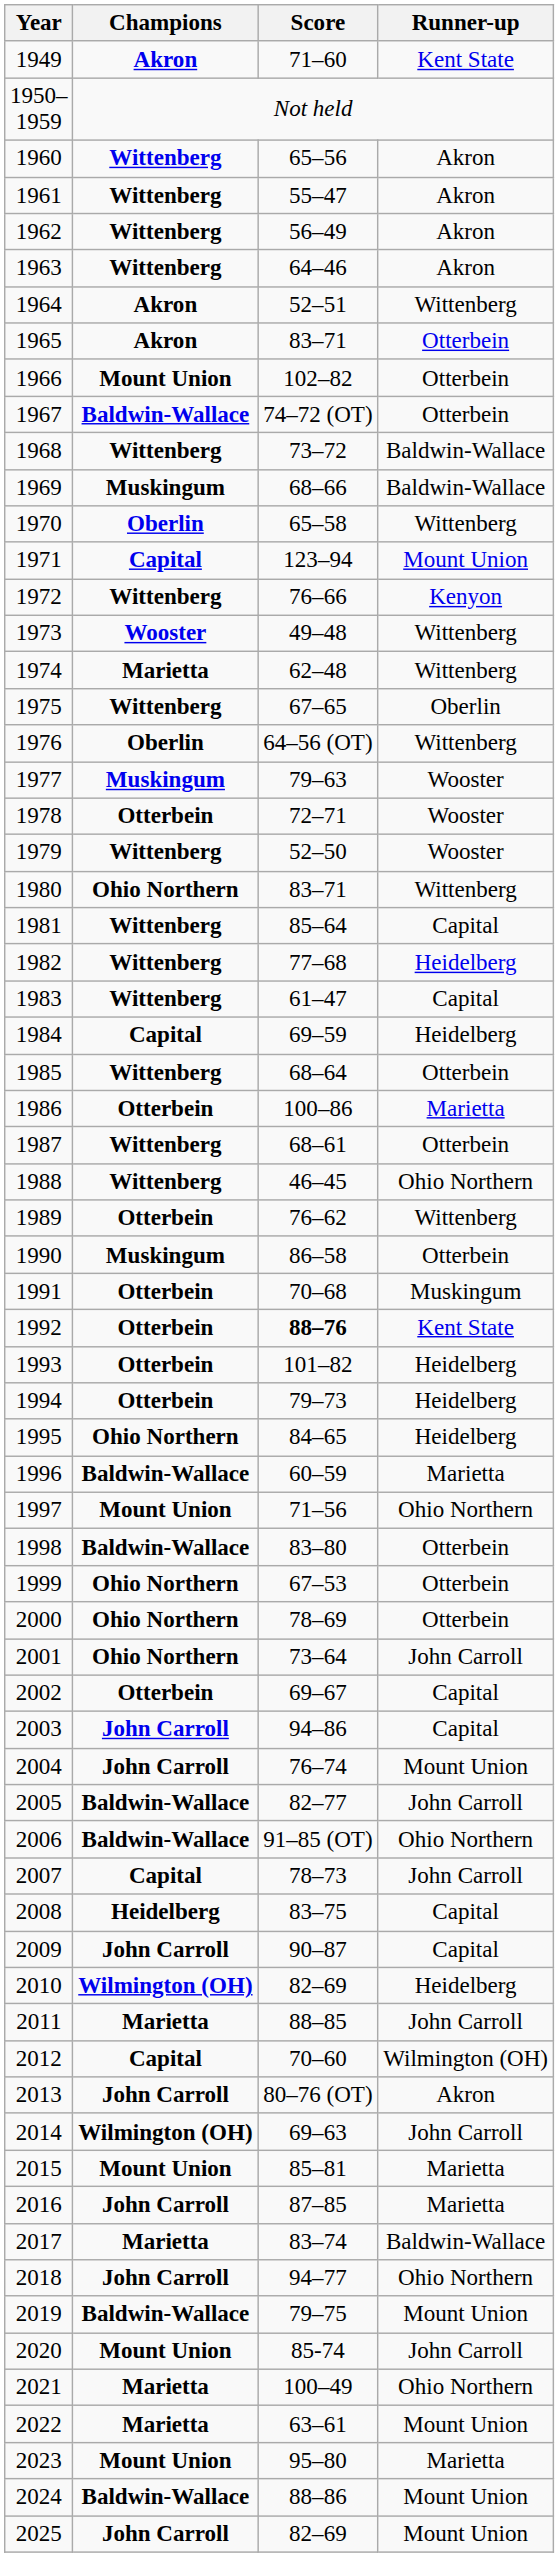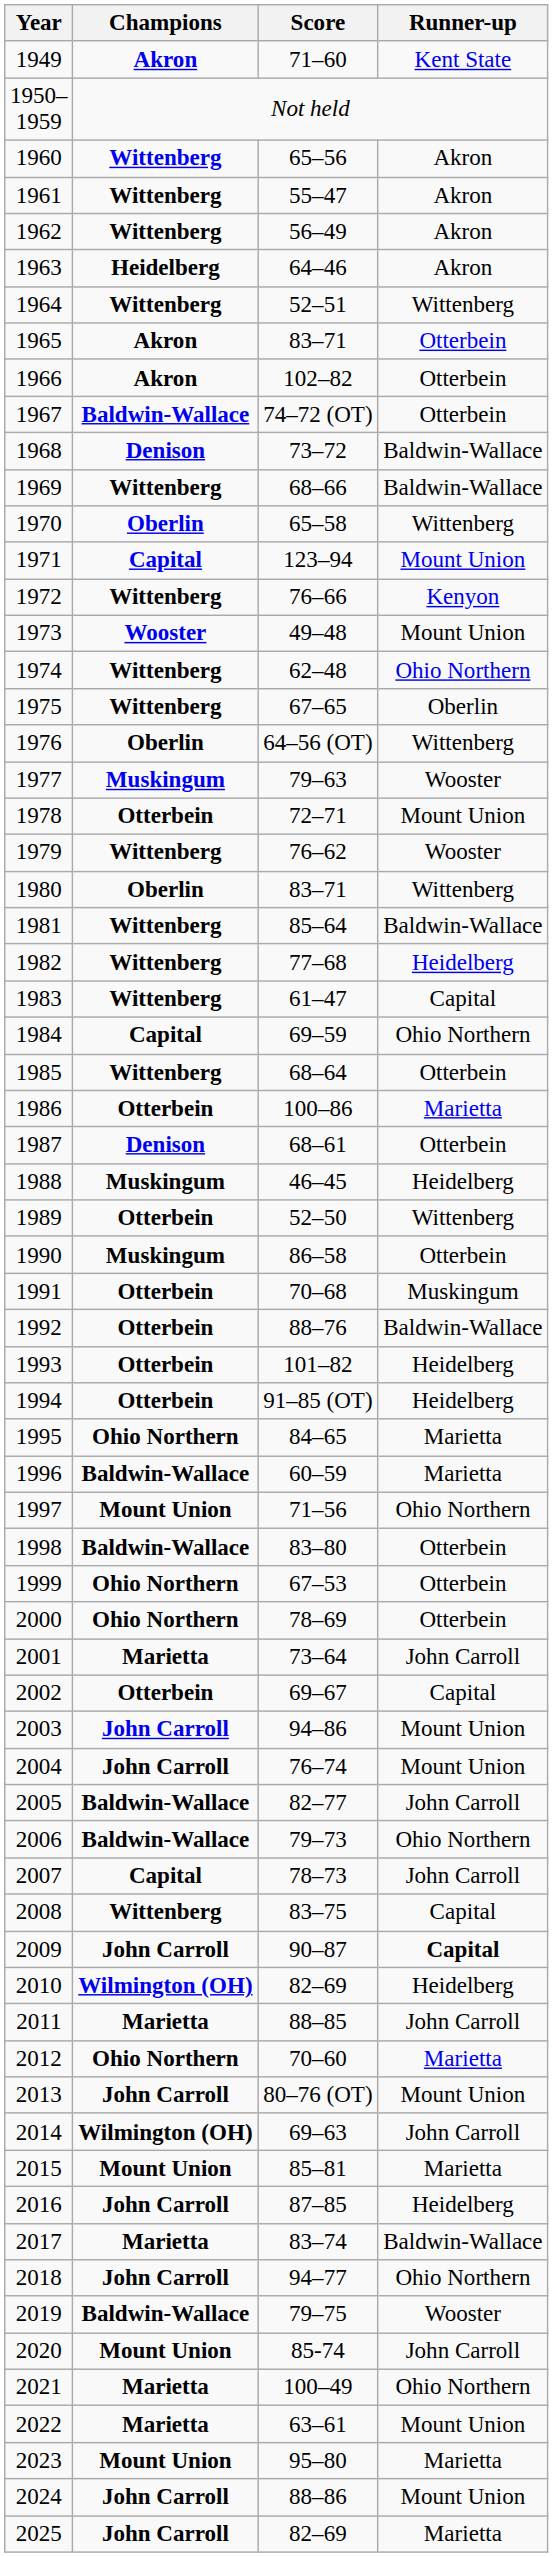1963 | Champions: Wittenberg -> Heidelberg
1964 | Champions: Akron -> Wittenberg
1966 | Champions: Mount Union -> Akron
1968 | Champions: Wittenberg -> Denison
1969 | Champions: Muskingum -> Wittenberg
1973 | Runner-up: Wittenberg -> Mount Union
1974 | Champions: Marietta -> Wittenberg
1974 | Runner-up: Wittenberg -> Ohio Northern
1978 | Runner-up: Wooster -> Mount Union
1979 | Score: 52–50 -> 76–62
1980 | Champions: Ohio Northern -> Oberlin
1981 | Runner-up: Capital -> Baldwin-Wallace
1984 | Runner-up: Heidelberg -> Ohio Northern
1987 | Champions: Wittenberg -> Denison
1988 | Champions: Wittenberg -> Muskingum
1988 | Runner-up: Ohio Northern -> Heidelberg
1989 | Score: 76–62 -> 52–50
1992 | Score: bold -> normal
1992 | Runner-up: Kent State -> Baldwin-Wallace
1994 | Score: 79–73 -> 91–85 (OT)
1995 | Runner-up: Heidelberg -> Marietta
2001 | Champions: Ohio Northern -> Marietta
2003 | Runner-up: Capital -> Mount Union
2006 | Score: 91–85 (OT) -> 79–73
2008 | Champions: Heidelberg -> Wittenberg
2009 | Runner-up: normal -> bold
2012 | Champions: Capital -> Ohio Northern
2012 | Runner-up: Wilmington (OH) -> Marietta
2013 | Runner-up: Akron -> Mount Union
2016 | Runner-up: Marietta -> Heidelberg
2019 | Runner-up: Mount Union -> Wooster
2024 | Champions: Baldwin-Wallace -> John Carroll
2025 | Runner-up: Mount Union -> Marietta
